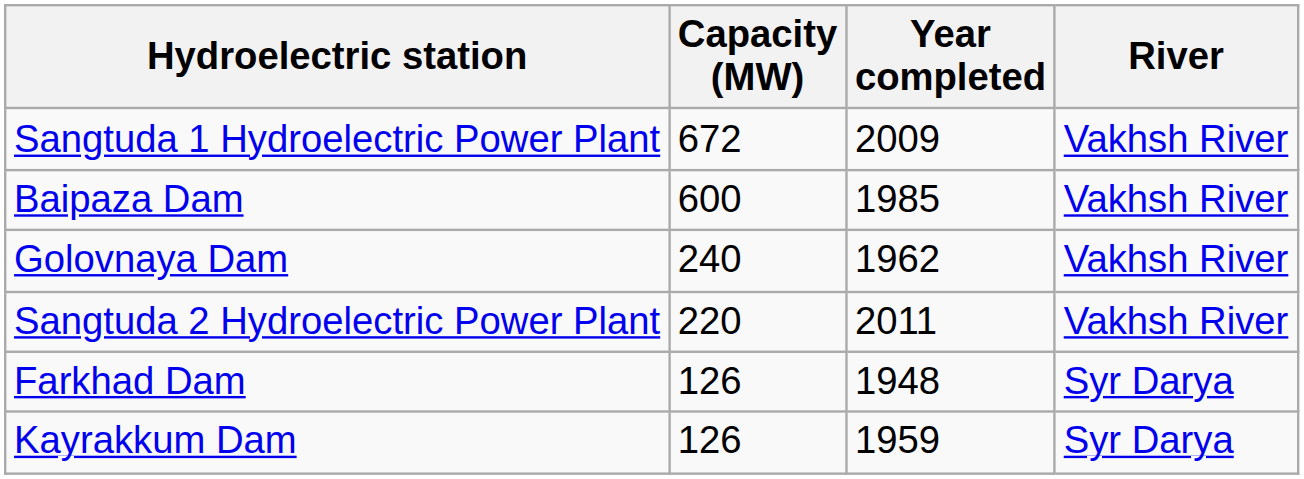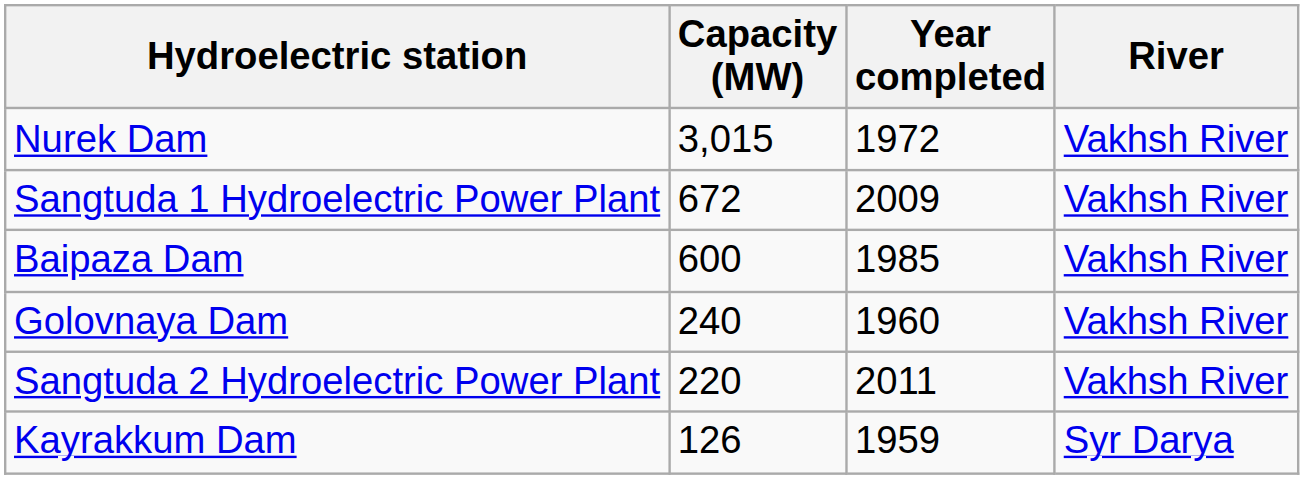+ row: Nurek Dam | 3,015 | 1972 | Vakhsh River
Golovnaya Dam | Year completed: 1962 -> 1960
- row: Farkhad Dam | 126 | 1948 | Syr Darya
